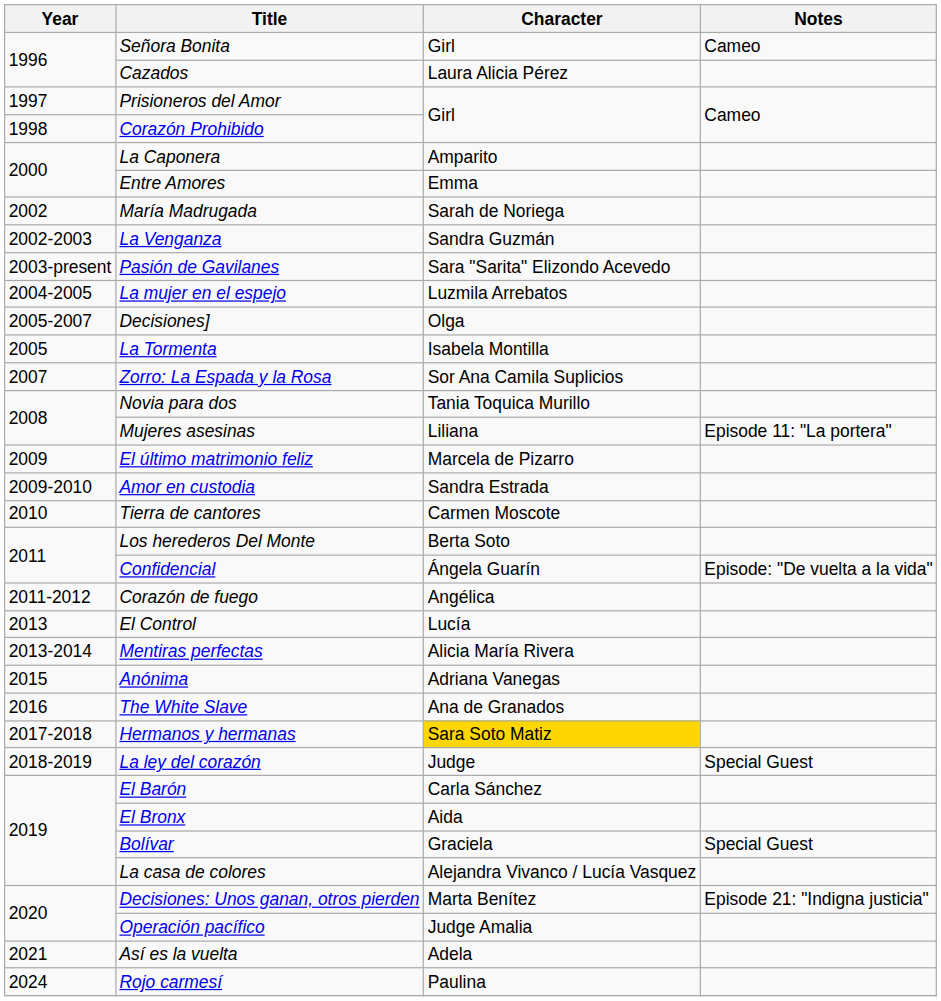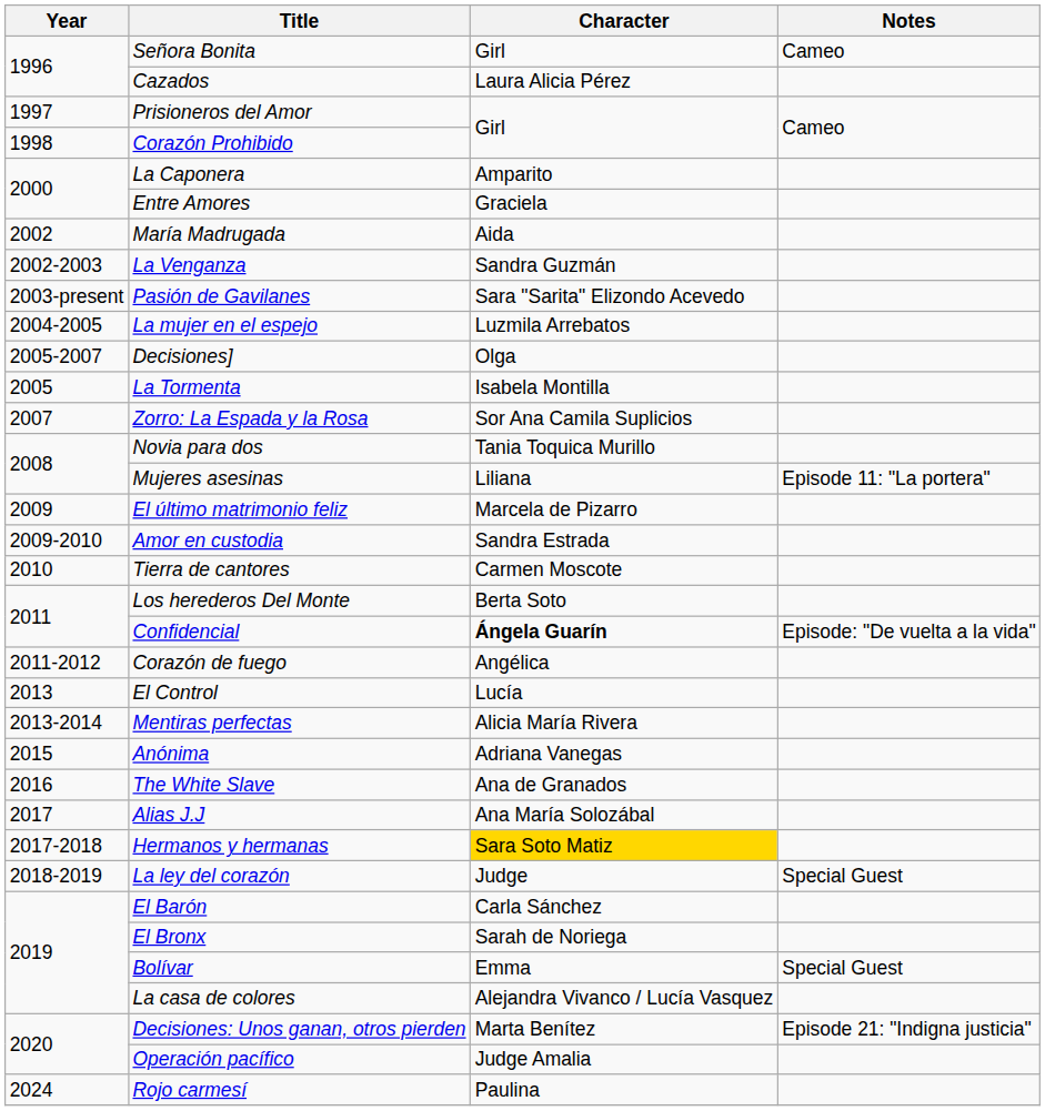Entre Amores | Character: Emma -> Graciela
María Madrugada | Character: Sarah de Noriega -> Aida
Confidencial | Character: normal -> bold
+ row: 2017 | Alias J.J | Ana María Solozábal
El Bronx | Character: Aida -> Sarah de Noriega
Bolívar | Character: Graciela -> Emma
- row: 2021 | Así es la vuelta | Adela
